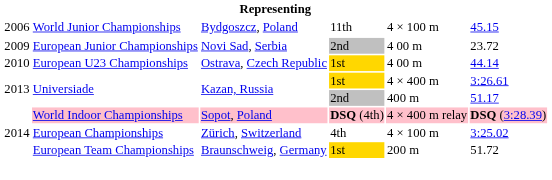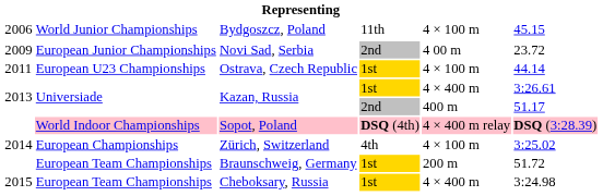Ostrava, Czech Republic | column 1: 2010 -> 2011
Ostrava, Czech Republic | column 5: 4 00 m -> 4 × 100 m
+ row: 2015 | European Team Championships | Cheboksary, Russia | 1st | 4 × 400 m | 3:24.98
